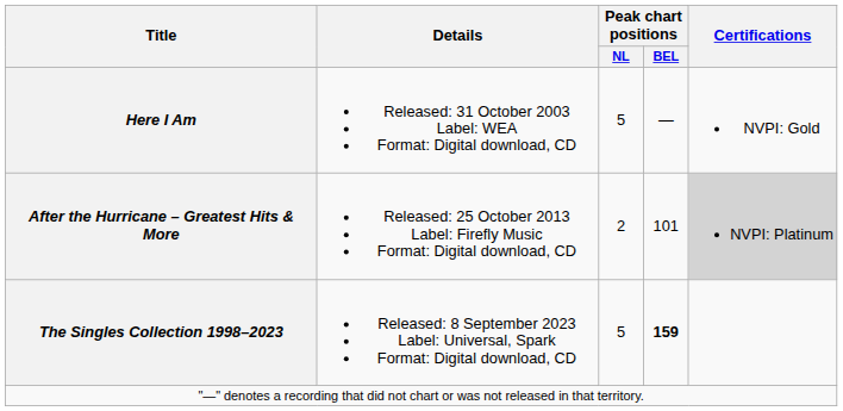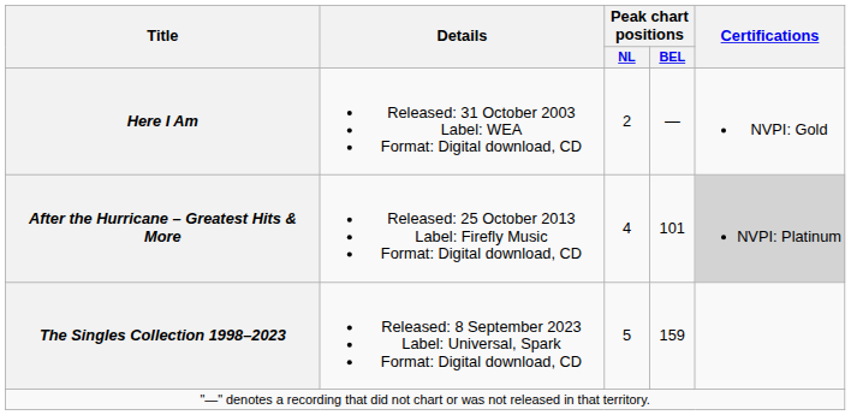Here I Am | Peak chart positions / NL: 5 -> 2
After the Hurricane – Greatest Hits & More | Peak chart positions / NL: 2 -> 4
The Singles Collection 1998–2023 | Peak chart positions / BEL: bold -> normal
